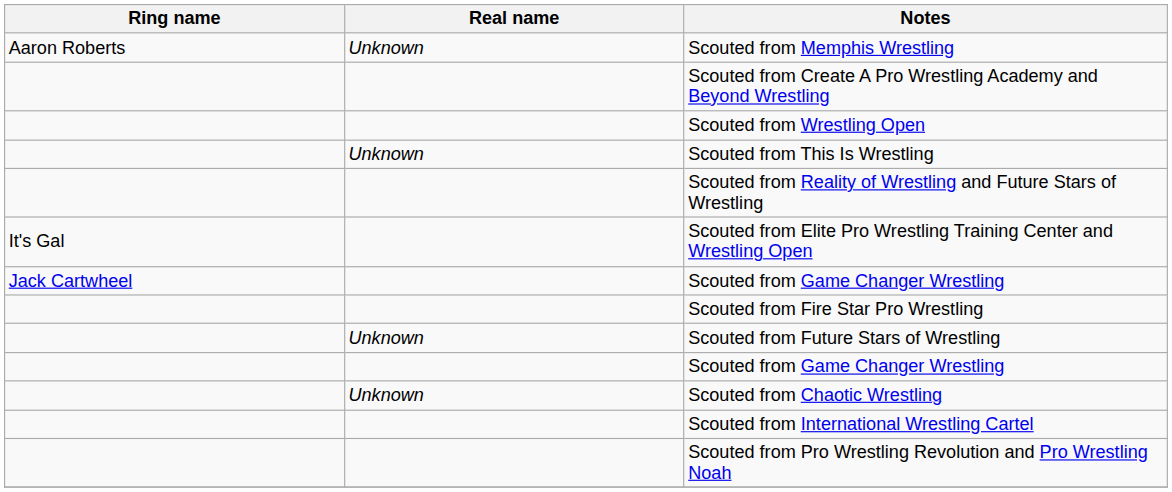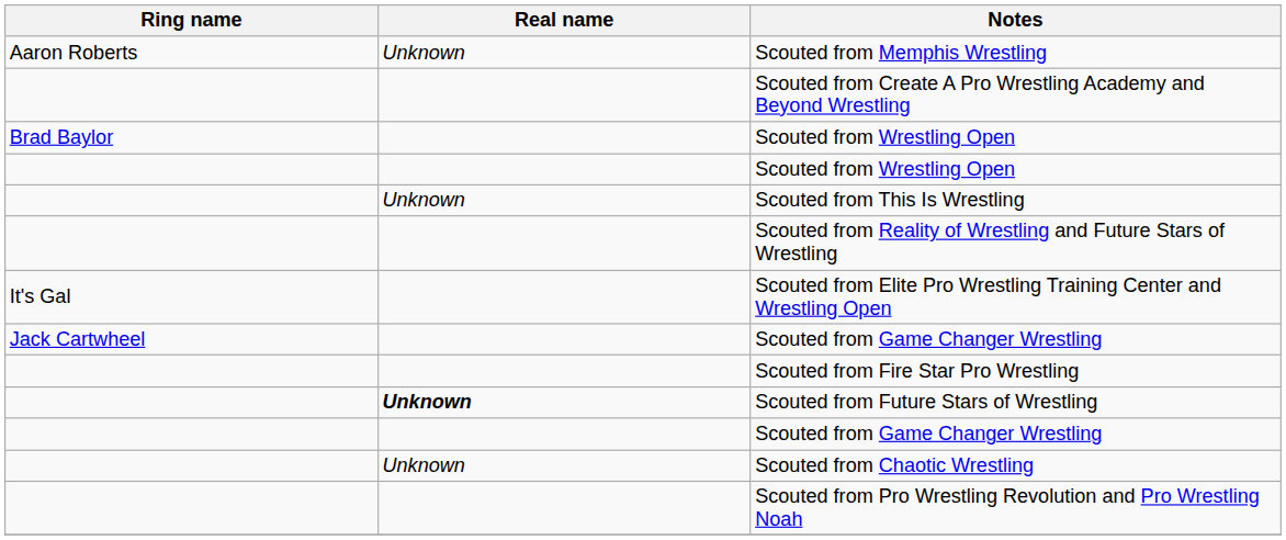+ row: Brad Baylor | Scouted from Wrestling Open
Scouted from Future Stars of Wrestling | Real name: normal -> bold
- row: Scouted from International Wrestling Cartel
